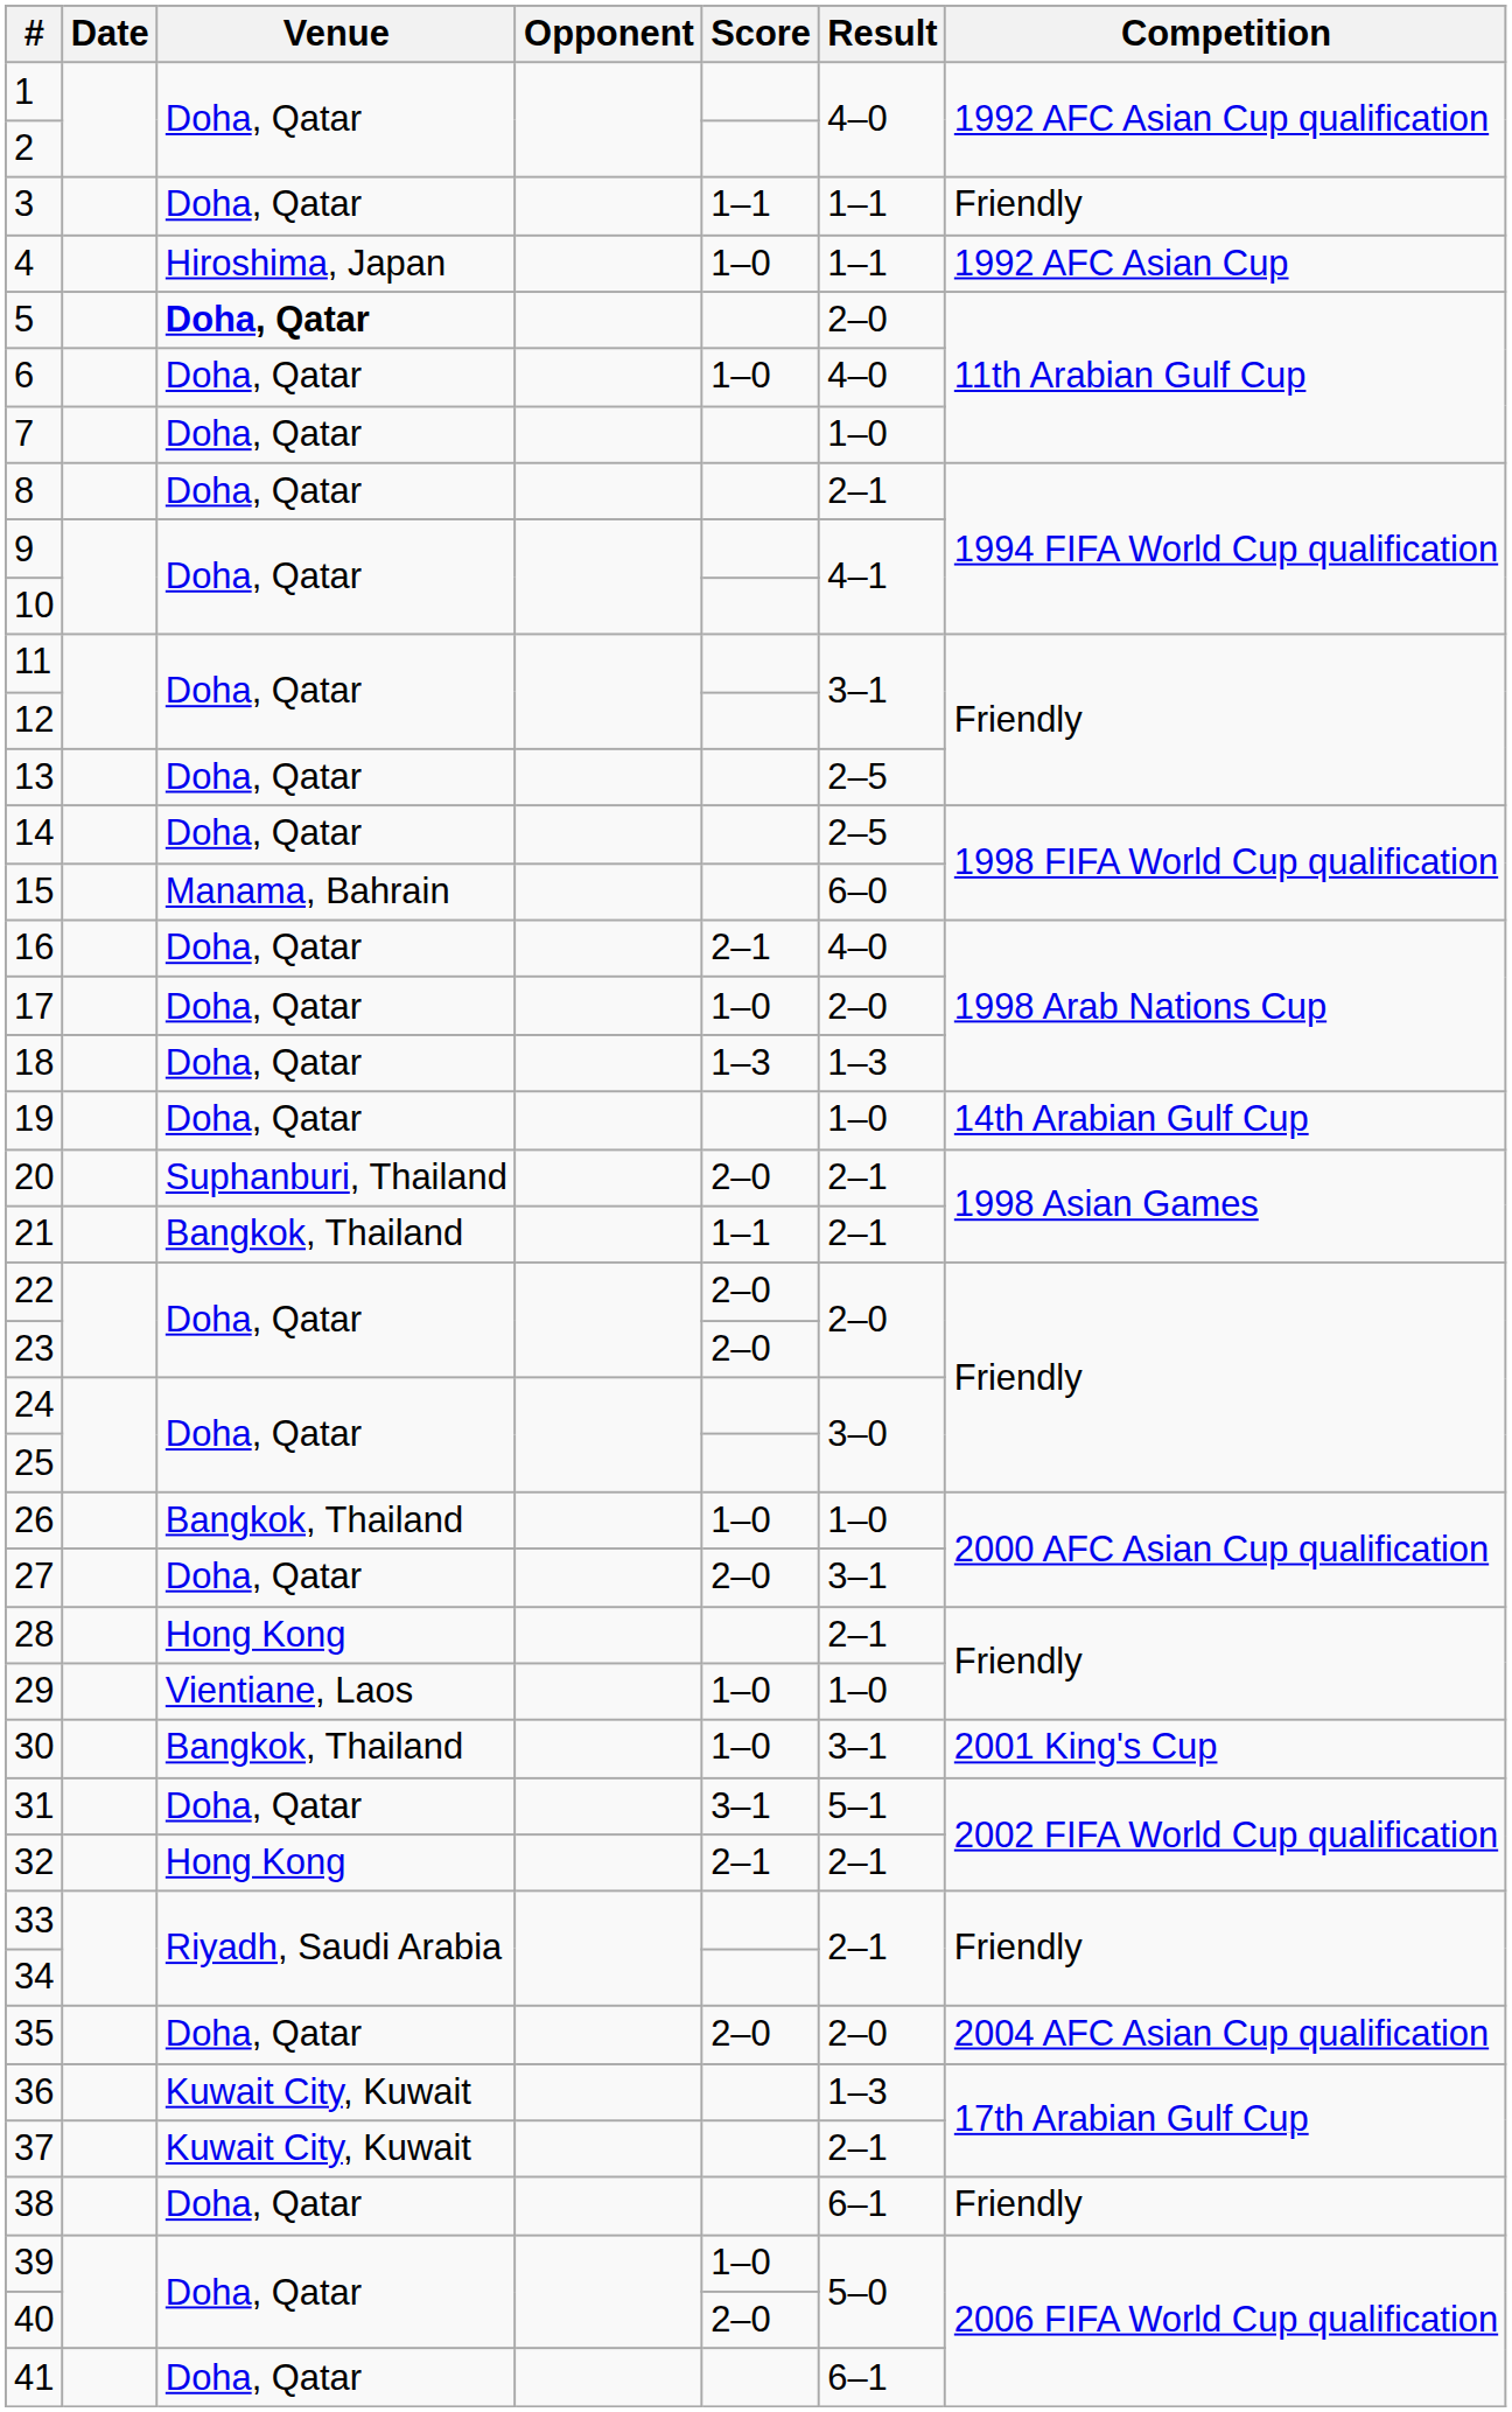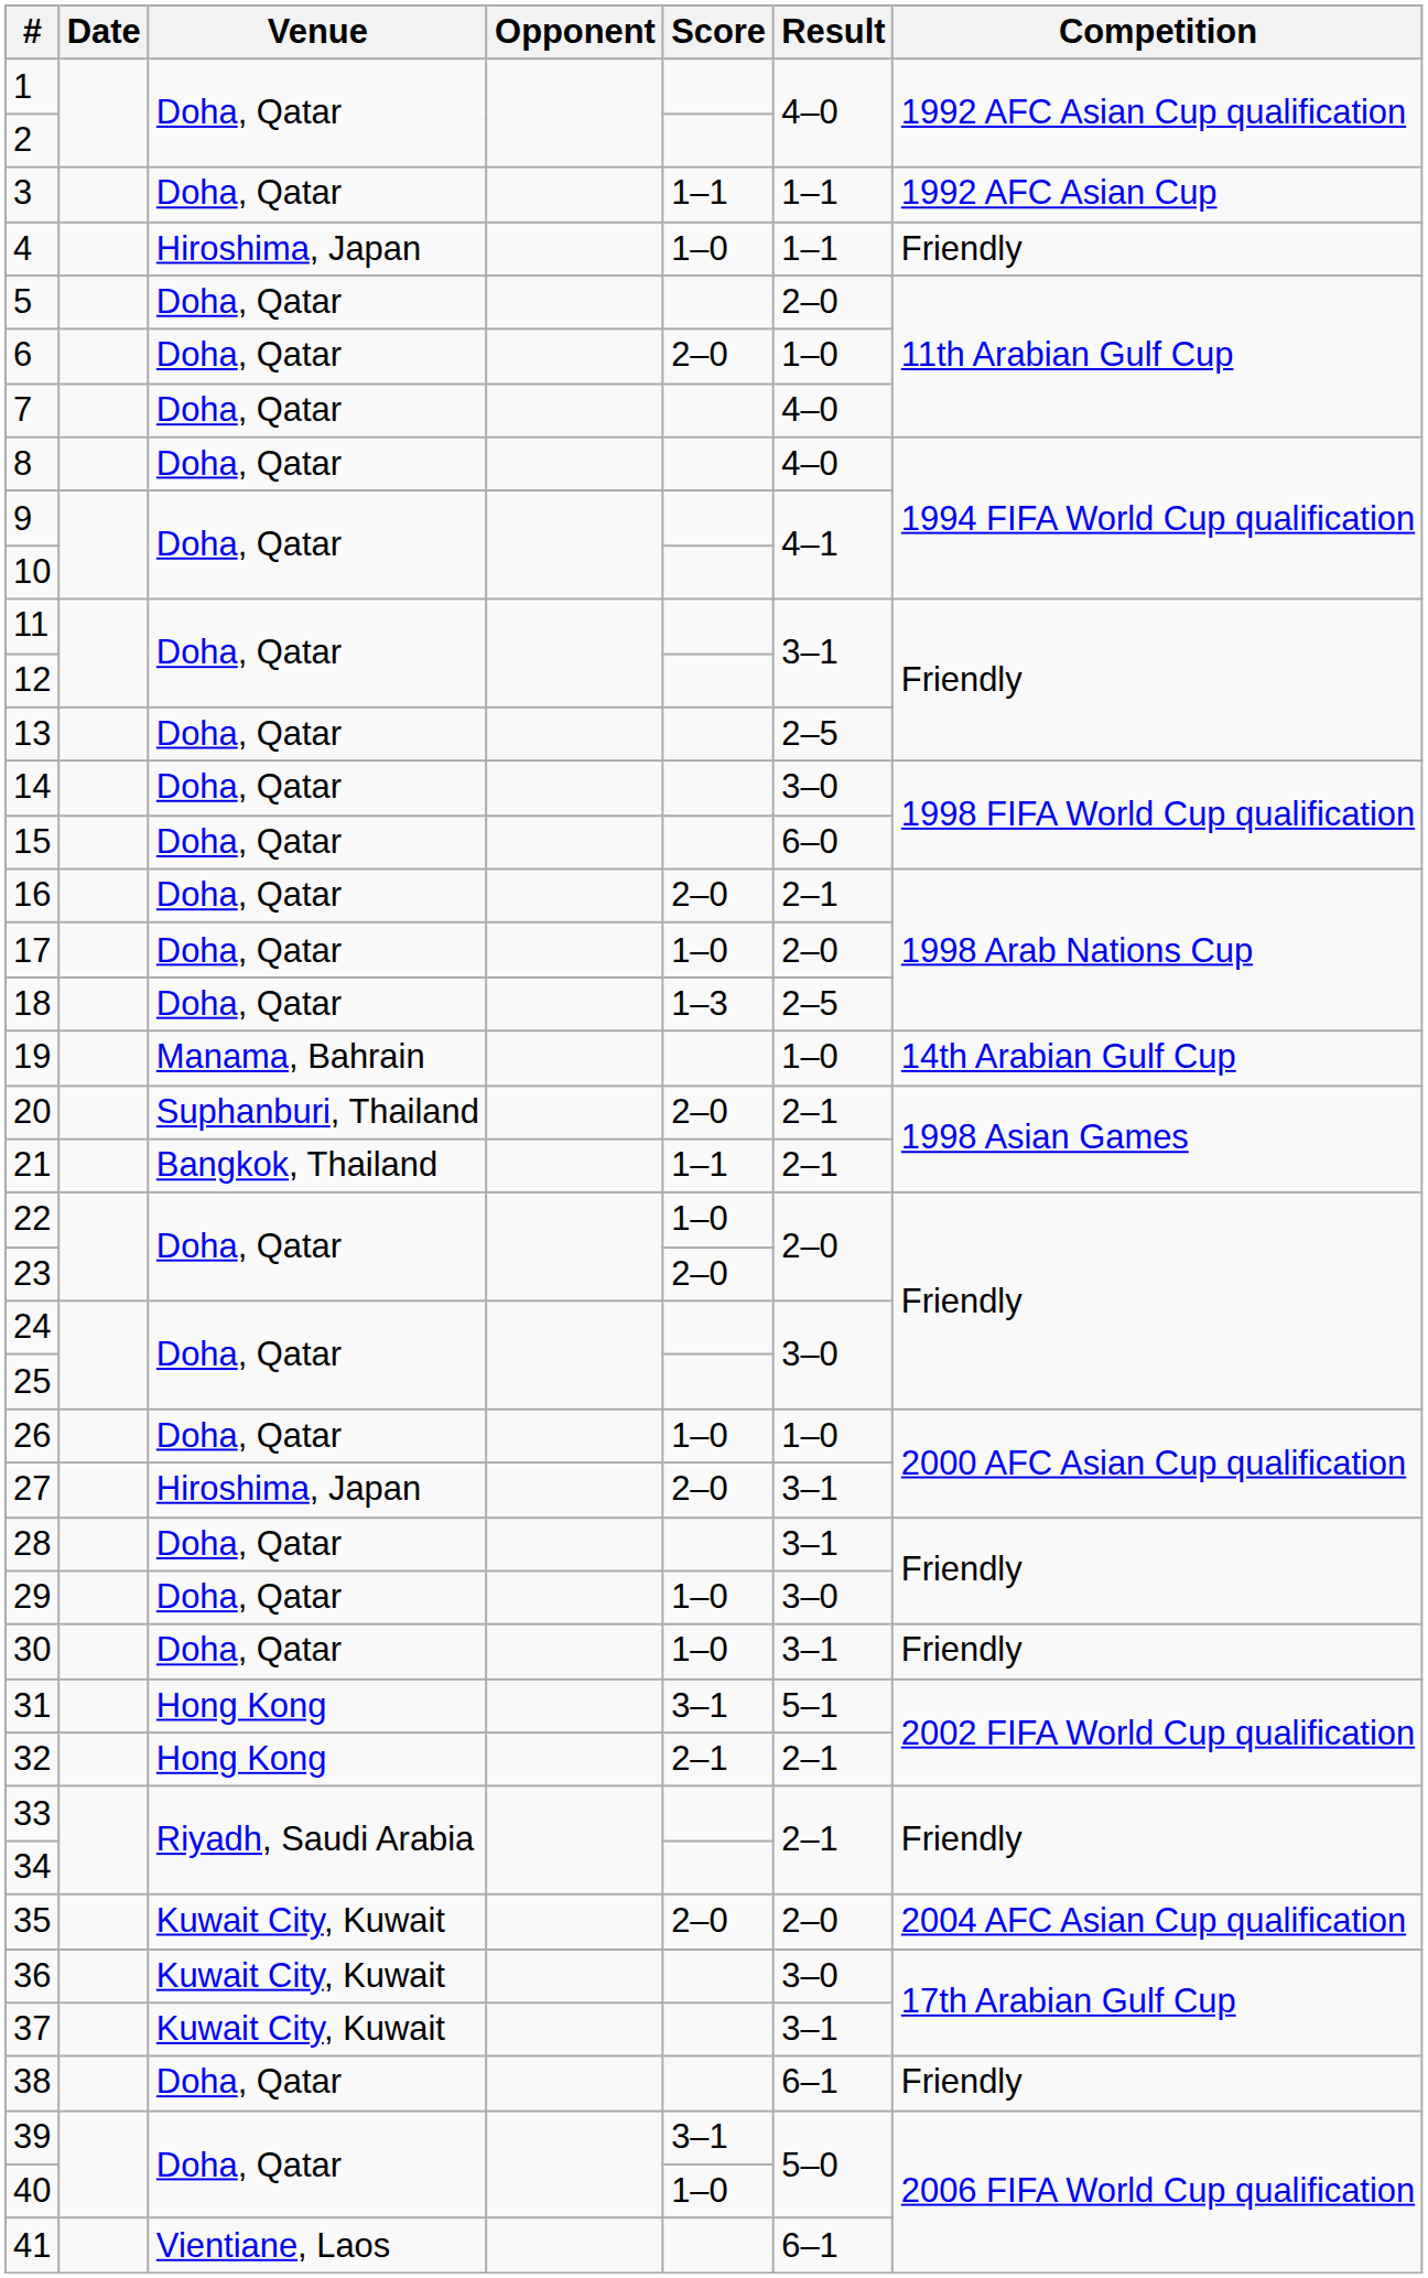3 | Competition: Friendly -> 1992 AFC Asian Cup
4 | Competition: 1992 AFC Asian Cup -> Friendly
5 | Venue: bold -> normal
6 | Score: 1–0 -> 2–0
6 | Result: 4–0 -> 1–0
7 | Result: 1–0 -> 4–0
8 | Result: 2–1 -> 4–0
14 | Result: 2–5 -> 3–0
15 | Venue: Manama, Bahrain -> Doha, Qatar
16 | Score: 2–1 -> 2–0
16 | Result: 4–0 -> 2–1
18 | Result: 1–3 -> 2–5
19 | Venue: Doha, Qatar -> Manama, Bahrain
22 | Score: 2–0 -> 1–0
26 | Venue: Bangkok, Thailand -> Doha, Qatar
27 | Venue: Doha, Qatar -> Hiroshima, Japan
28 | Venue: Hong Kong -> Doha, Qatar
28 | Result: 2–1 -> 3–1
29 | Venue: Vientiane, Laos -> Doha, Qatar
29 | Result: 1–0 -> 3–0
30 | Venue: Bangkok, Thailand -> Doha, Qatar
30 | Competition: 2001 King's Cup -> Friendly
31 | Venue: Doha, Qatar -> Hong Kong
35 | Venue: Doha, Qatar -> Kuwait City, Kuwait
36 | Result: 1–3 -> 3–0
37 | Result: 2–1 -> 3–1
39 | Score: 1–0 -> 3–1
40 | Score: 2–0 -> 1–0
41 | Venue: Doha, Qatar -> Vientiane, Laos
